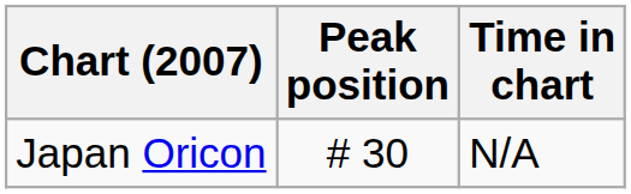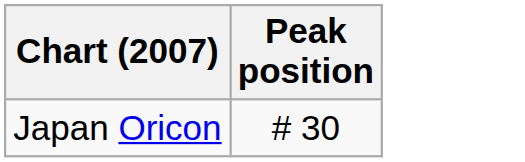- column: Time in chart | N/A
